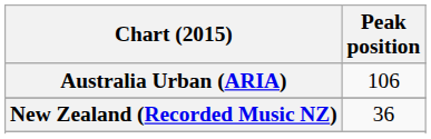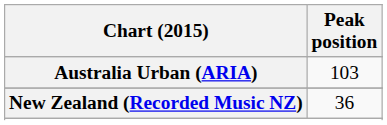Australia Urban (ARIA) | Peak position: 106 -> 103
